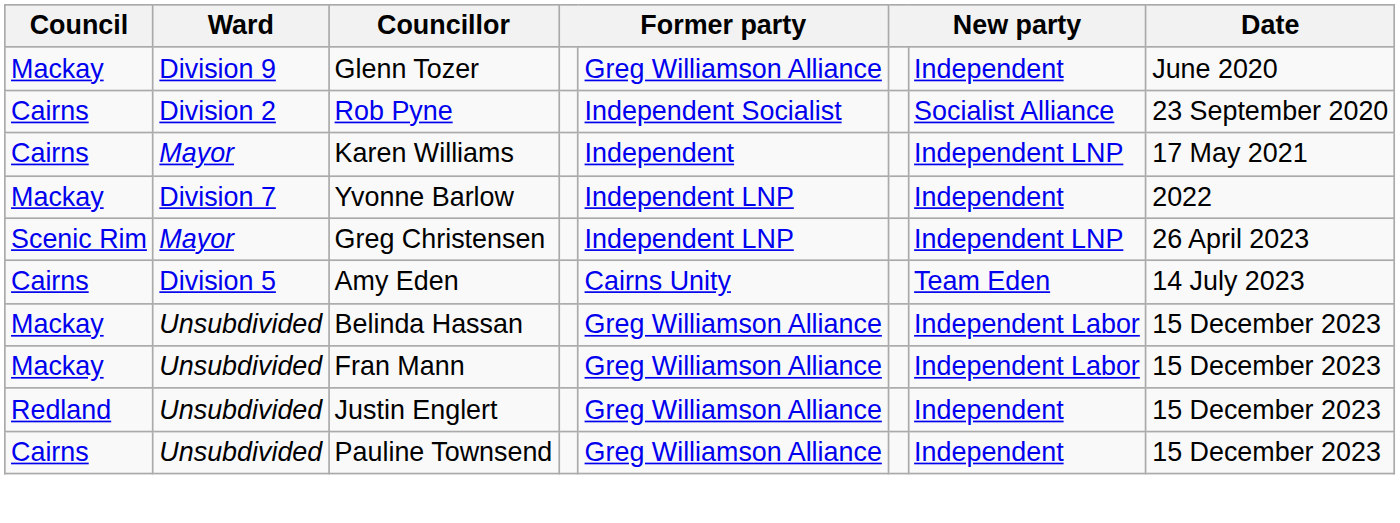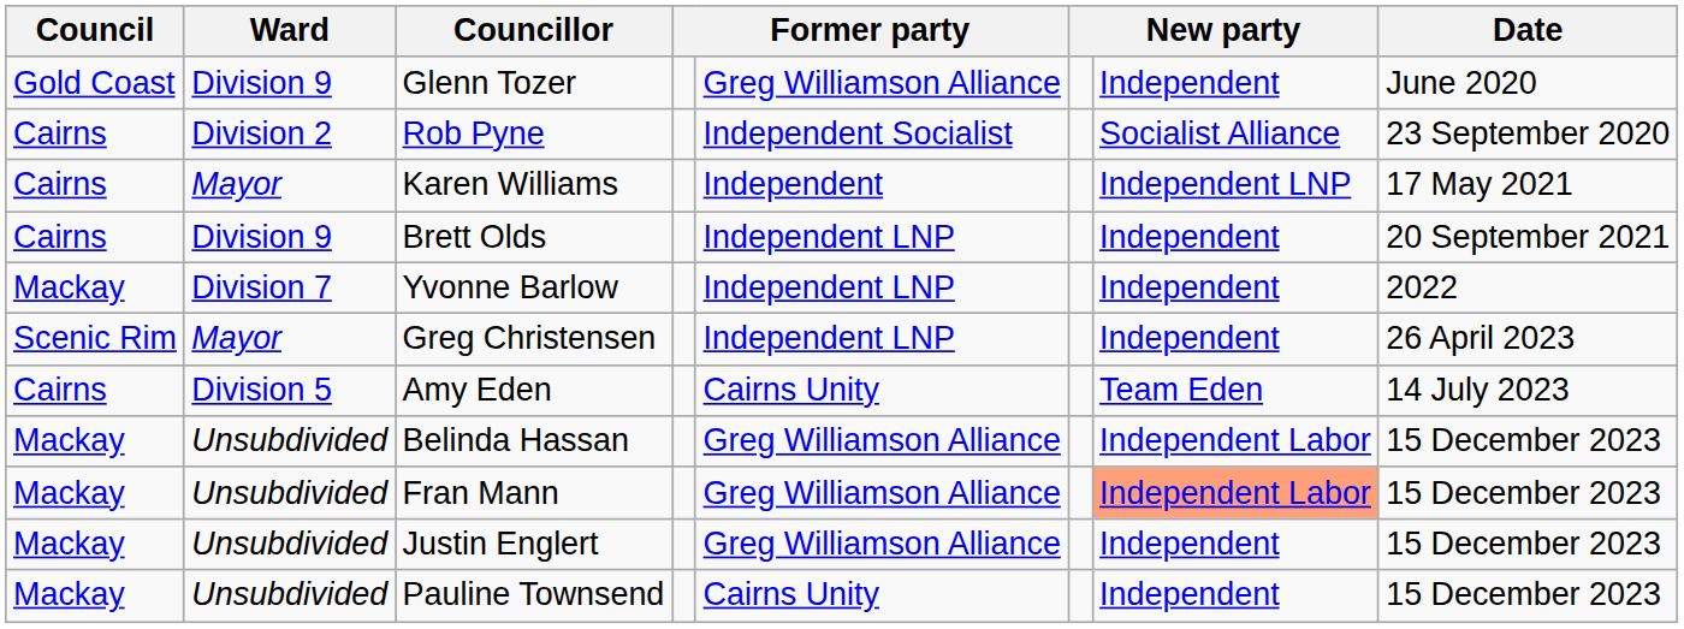Glenn Tozer | Council: Mackay -> Gold Coast
+ row: Cairns | Division 9 | Brett Olds | Independent LNP | Independent | 20 September 2021
Greg Christensen | column 7: Independent LNP -> Independent
Fran Mann | column 7: no background -> lightsalmon background
Justin Englert | Council: Redland -> Mackay
Pauline Townsend | Council: Cairns -> Mackay
Pauline Townsend | column 5: Greg Williamson Alliance -> Cairns Unity
